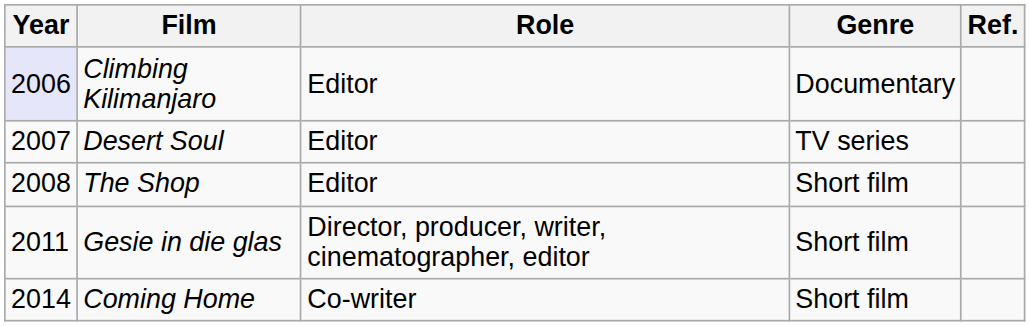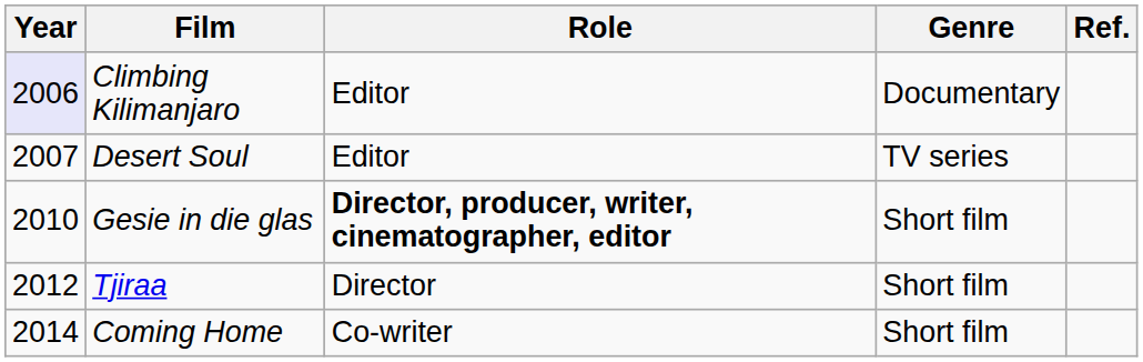- row: 2008 | The Shop | Editor | Short film
Gesie in die glas | Year: 2011 -> 2010
Gesie in die glas | Role: normal -> bold
+ row: 2012 | Tjiraa | Director | Short film
